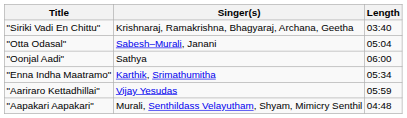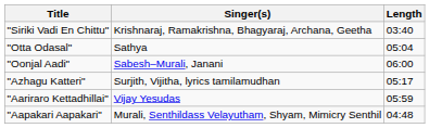"Otta Odasal" | Singer(s): Sabesh–Murali, Janani -> Sathya
"Oonjal Aadi" | Singer(s): Sathya -> Sabesh–Murali, Janani
- row: "Enna Indha Maatramo" | Karthik, Srimathumitha | 05:34
+ row: "Azhagu Katteri" | Surjith, Vijitha, lyrics tamilamudhan | 05:17
